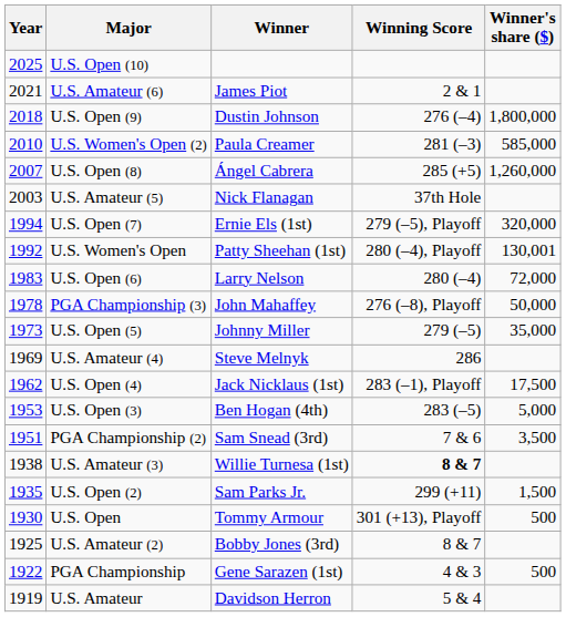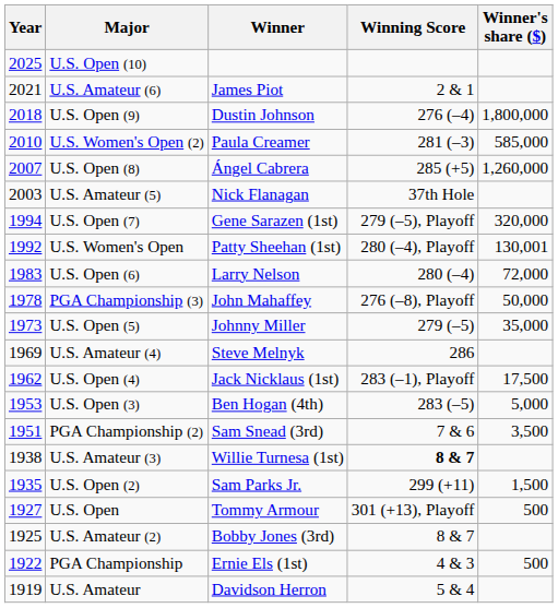U.S. Open (7) | Winner: Ernie Els (1st) -> Gene Sarazen (1st)
U.S. Open | Year: 1930 -> 1927
PGA Championship | Winner: Gene Sarazen (1st) -> Ernie Els (1st)
